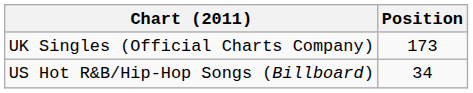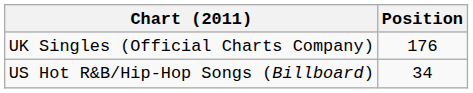UK Singles (Official Charts Company) | Position: 173 -> 176
